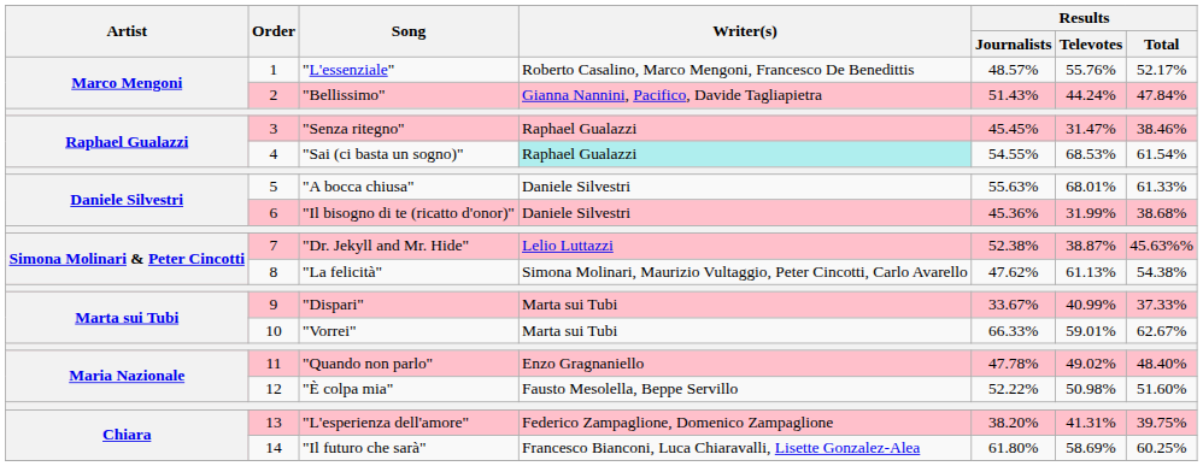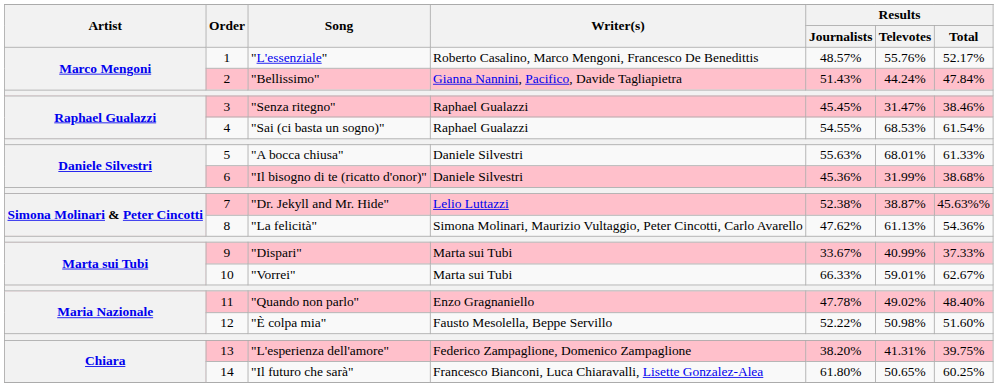"Sai (ci basta un sogno)" | Writer(s): paleturquoise background -> no background
"La felicità" | Results / Total: 54.38% -> 54.36%
"Il futuro che sarà" | Results / Televotes: 58.69% -> 50.65%
